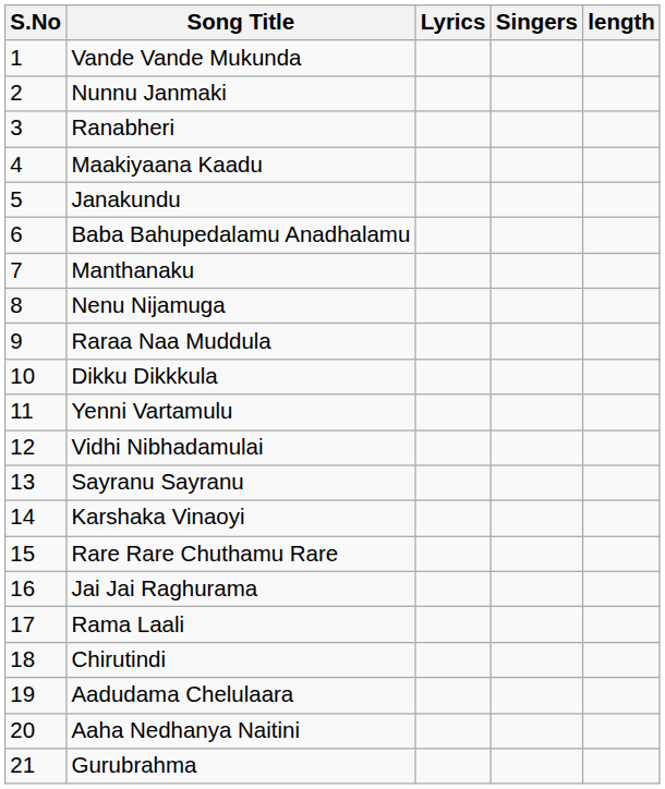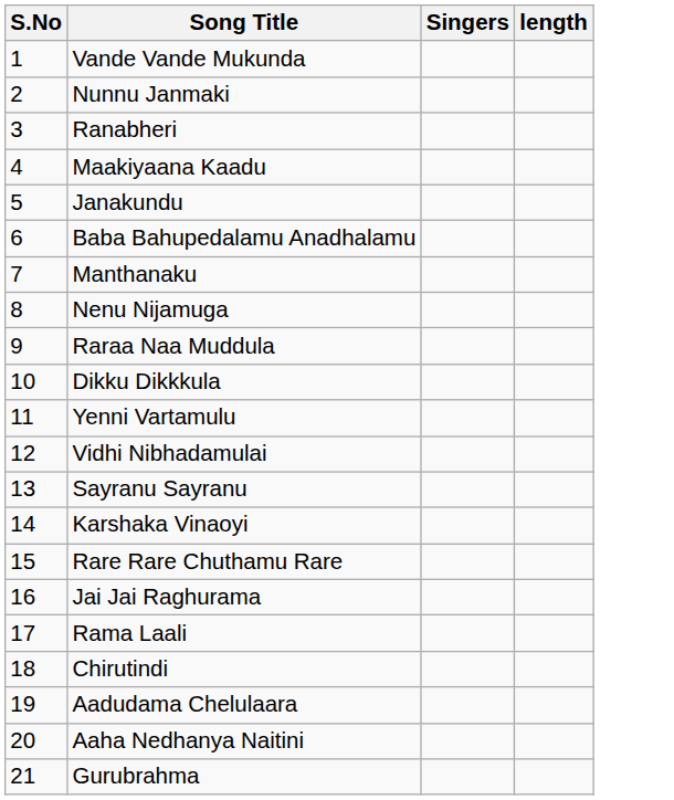- column: Lyrics
